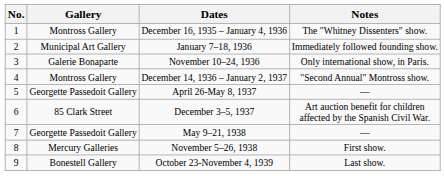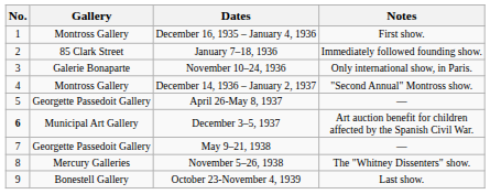December 16, 1935 – January 4, 1936 | Notes: The "Whitney Dissenters" show. -> First show.
January 7–18, 1936 | Gallery: Municipal Art Gallery -> 85 Clark Street
December 3–5, 1937 | No.: normal -> bold
December 3–5, 1937 | Gallery: 85 Clark Street -> Municipal Art Gallery
November 5–26, 1938 | Notes: First show. -> The "Whitney Dissenters" show.
